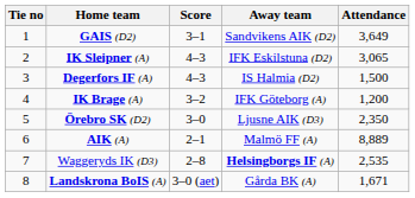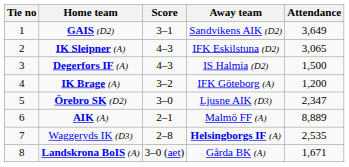Örebro SK (D2) | Attendance: 2,350 -> 2,347
